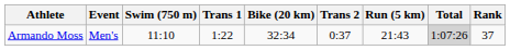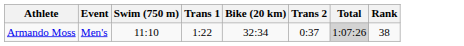- column: Run (5 km) | 21:43
Armando Moss | Rank: 37 -> 38
